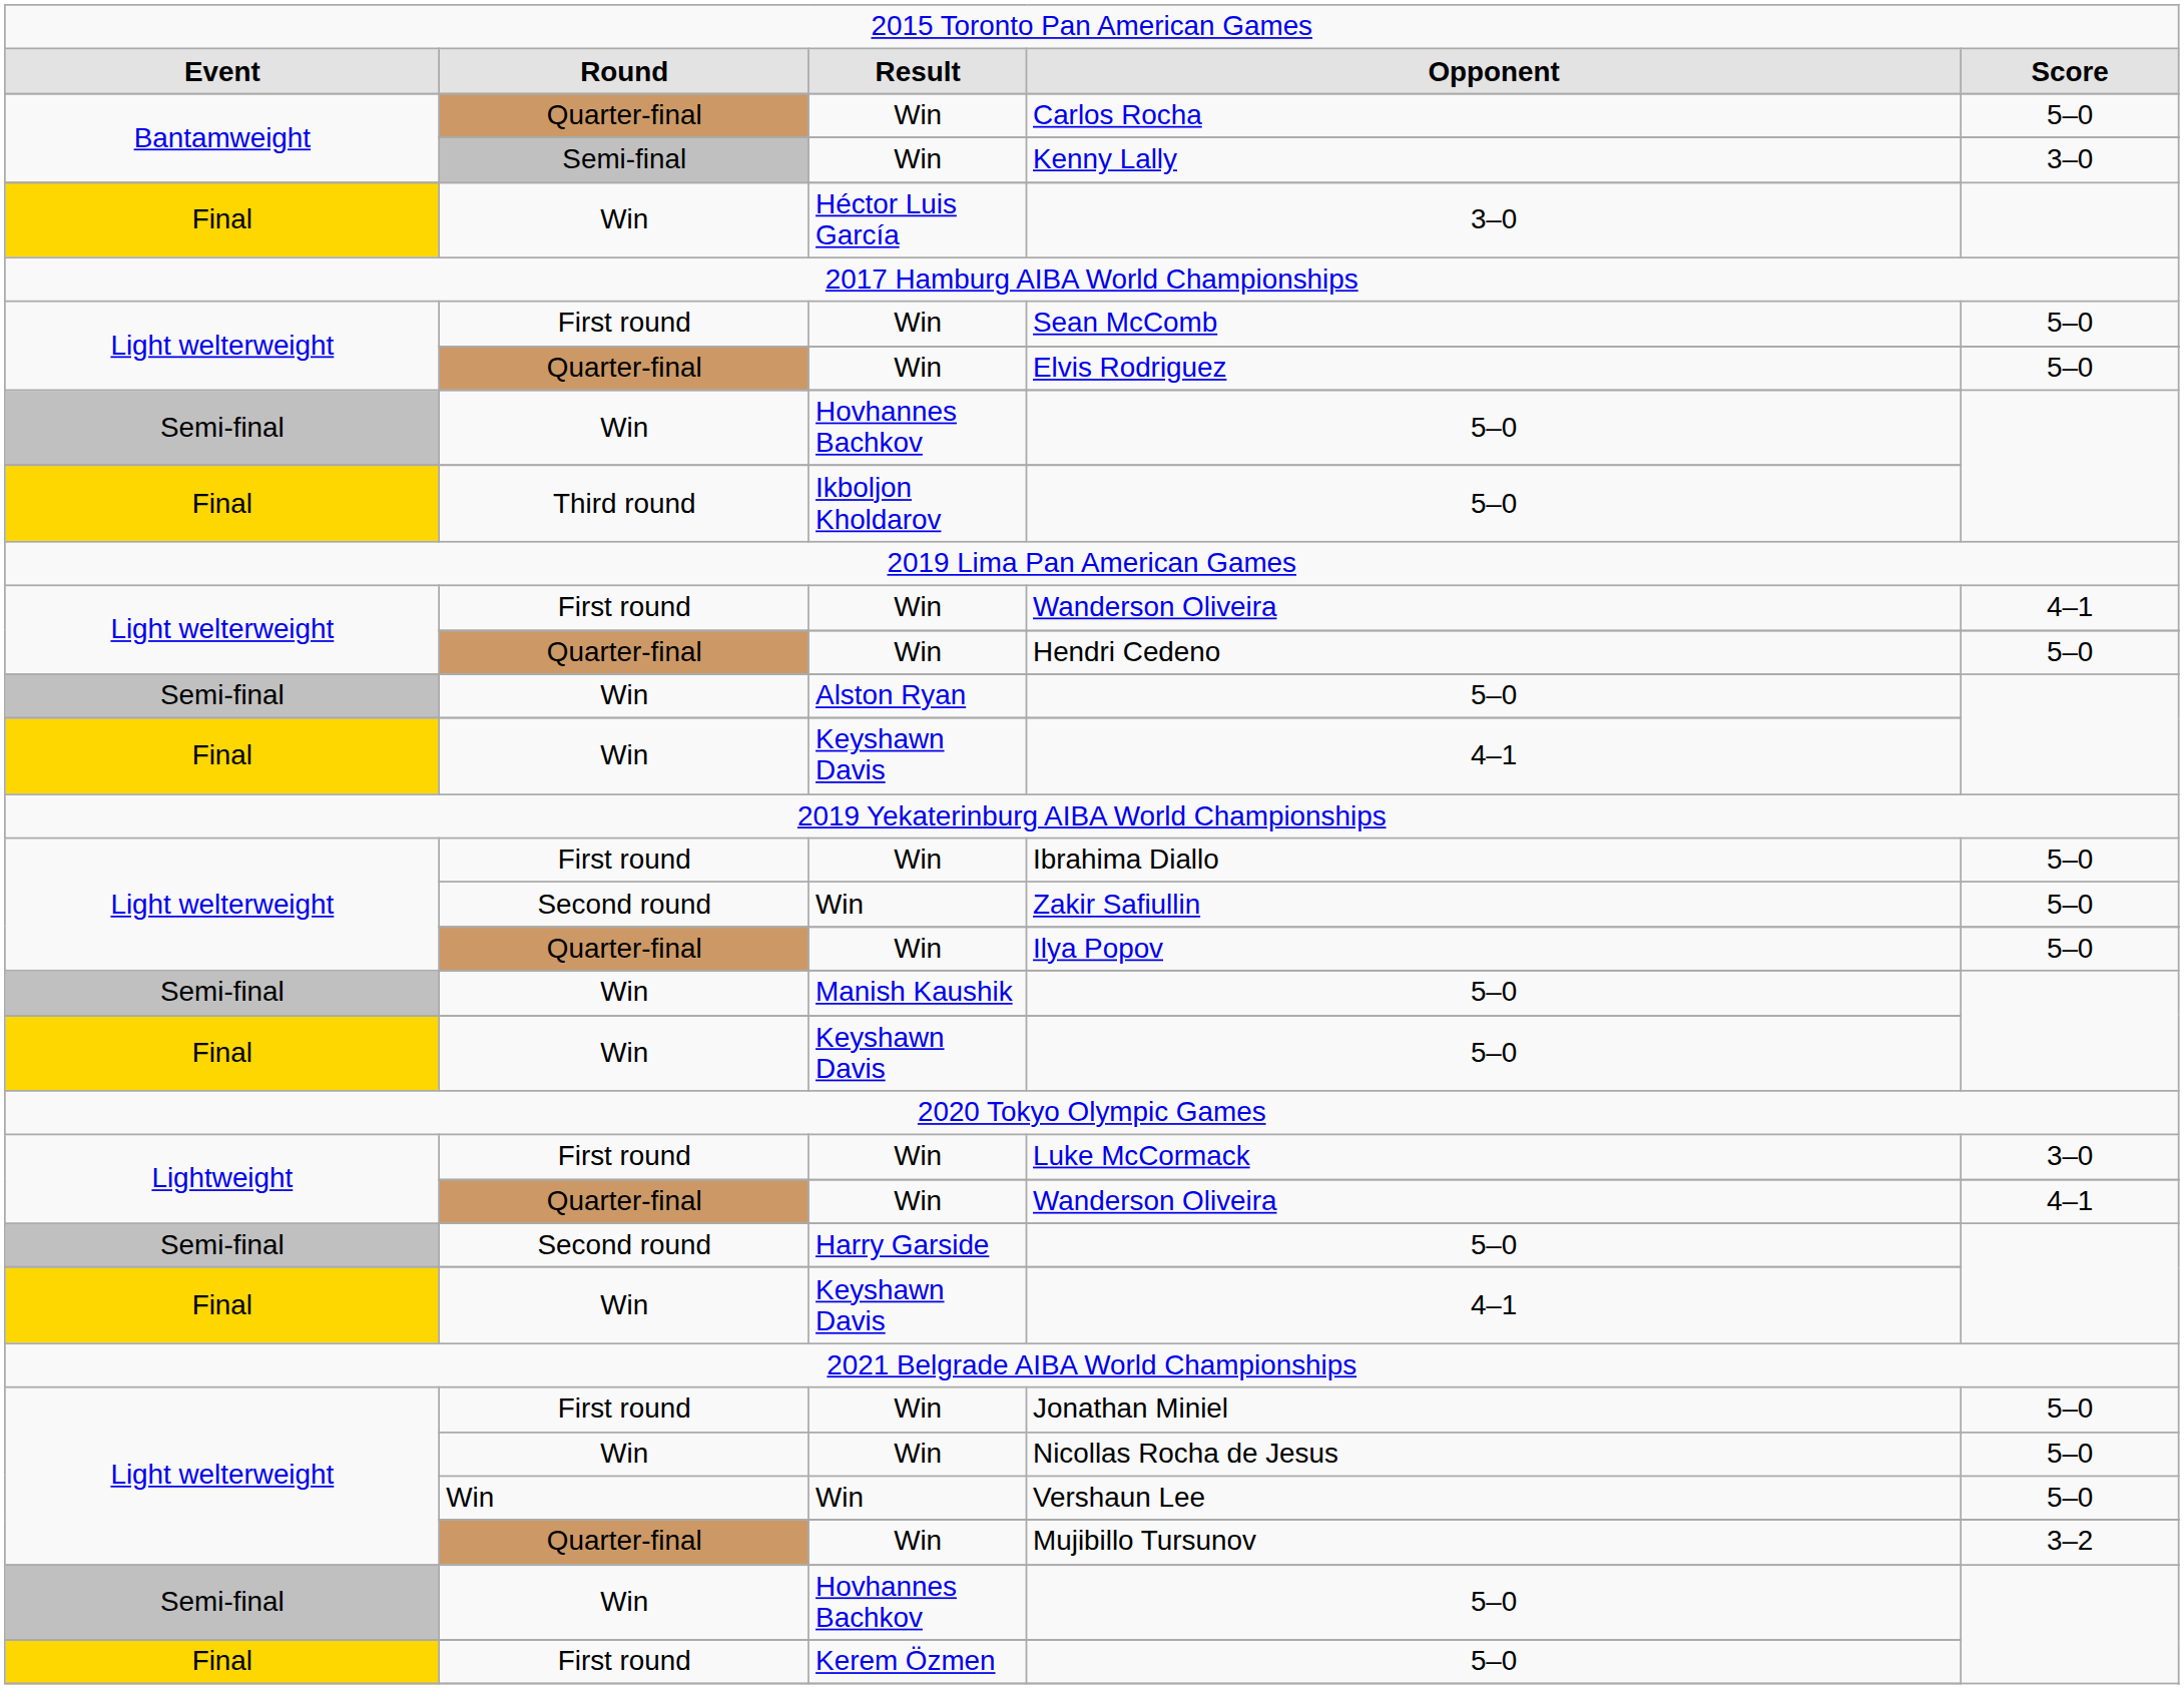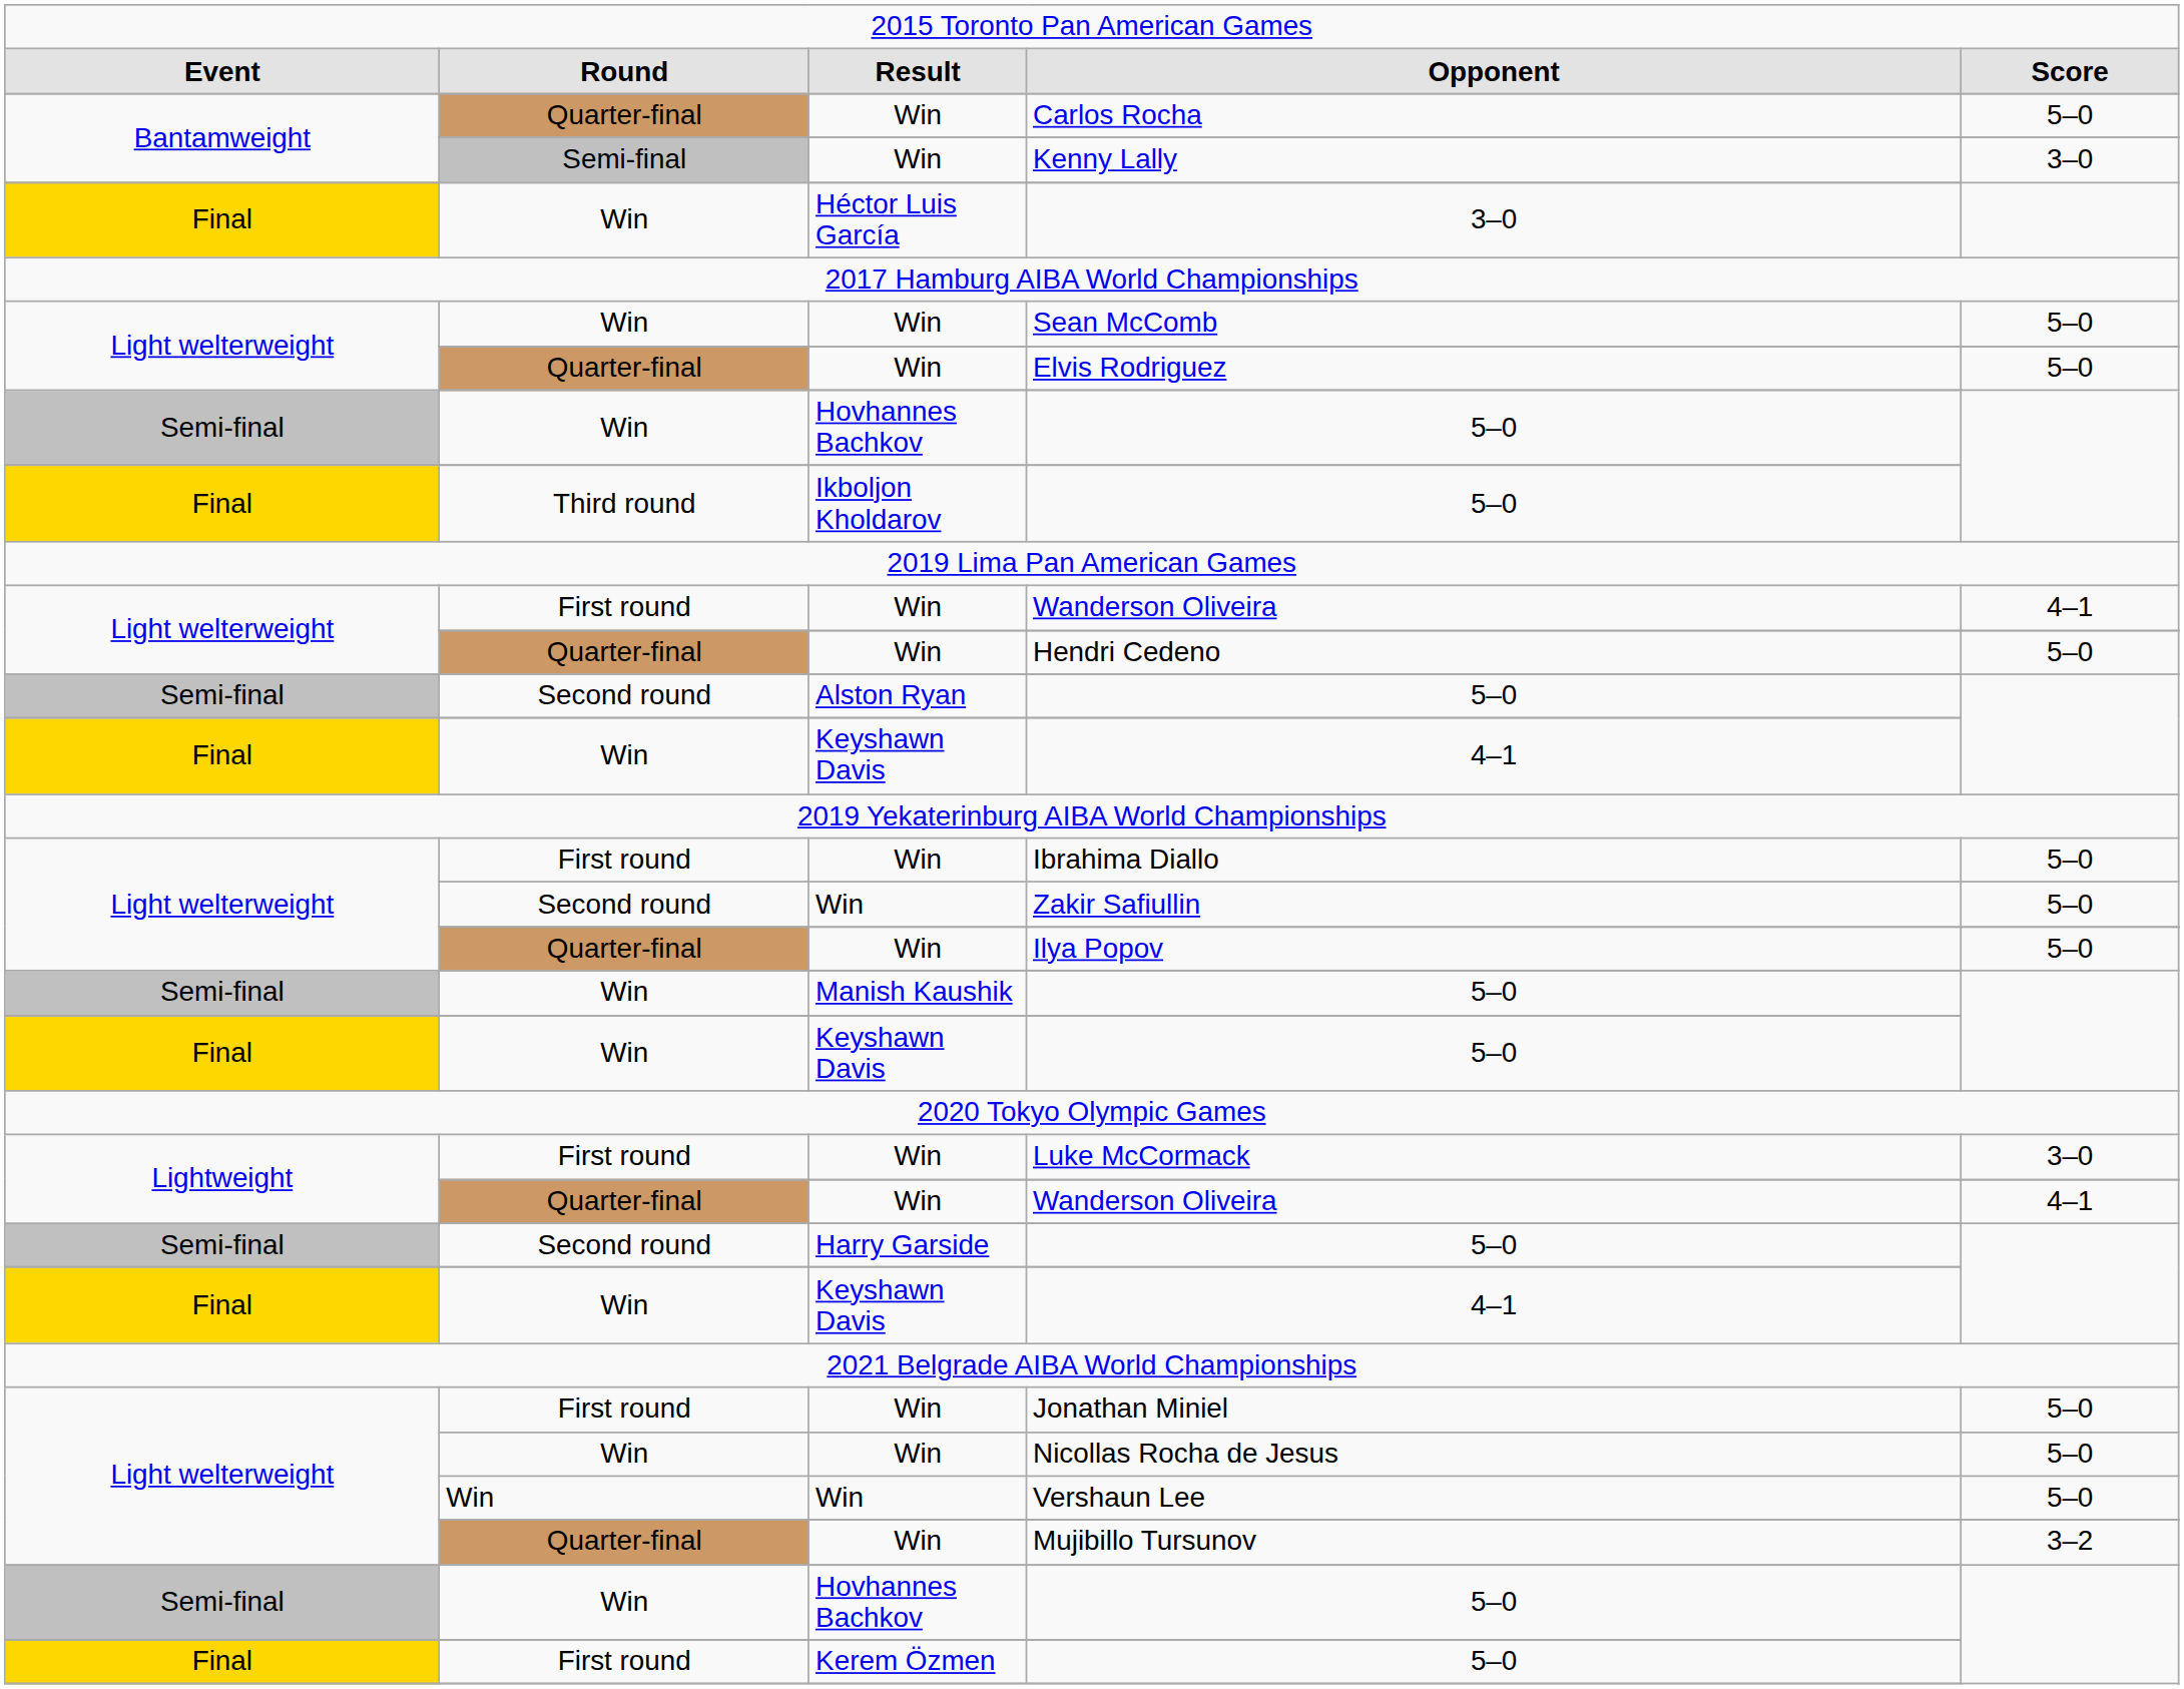Sean McComb | column 2: First round -> Win
Alston Ryan / 5–0 | column 2: Win -> Second round
